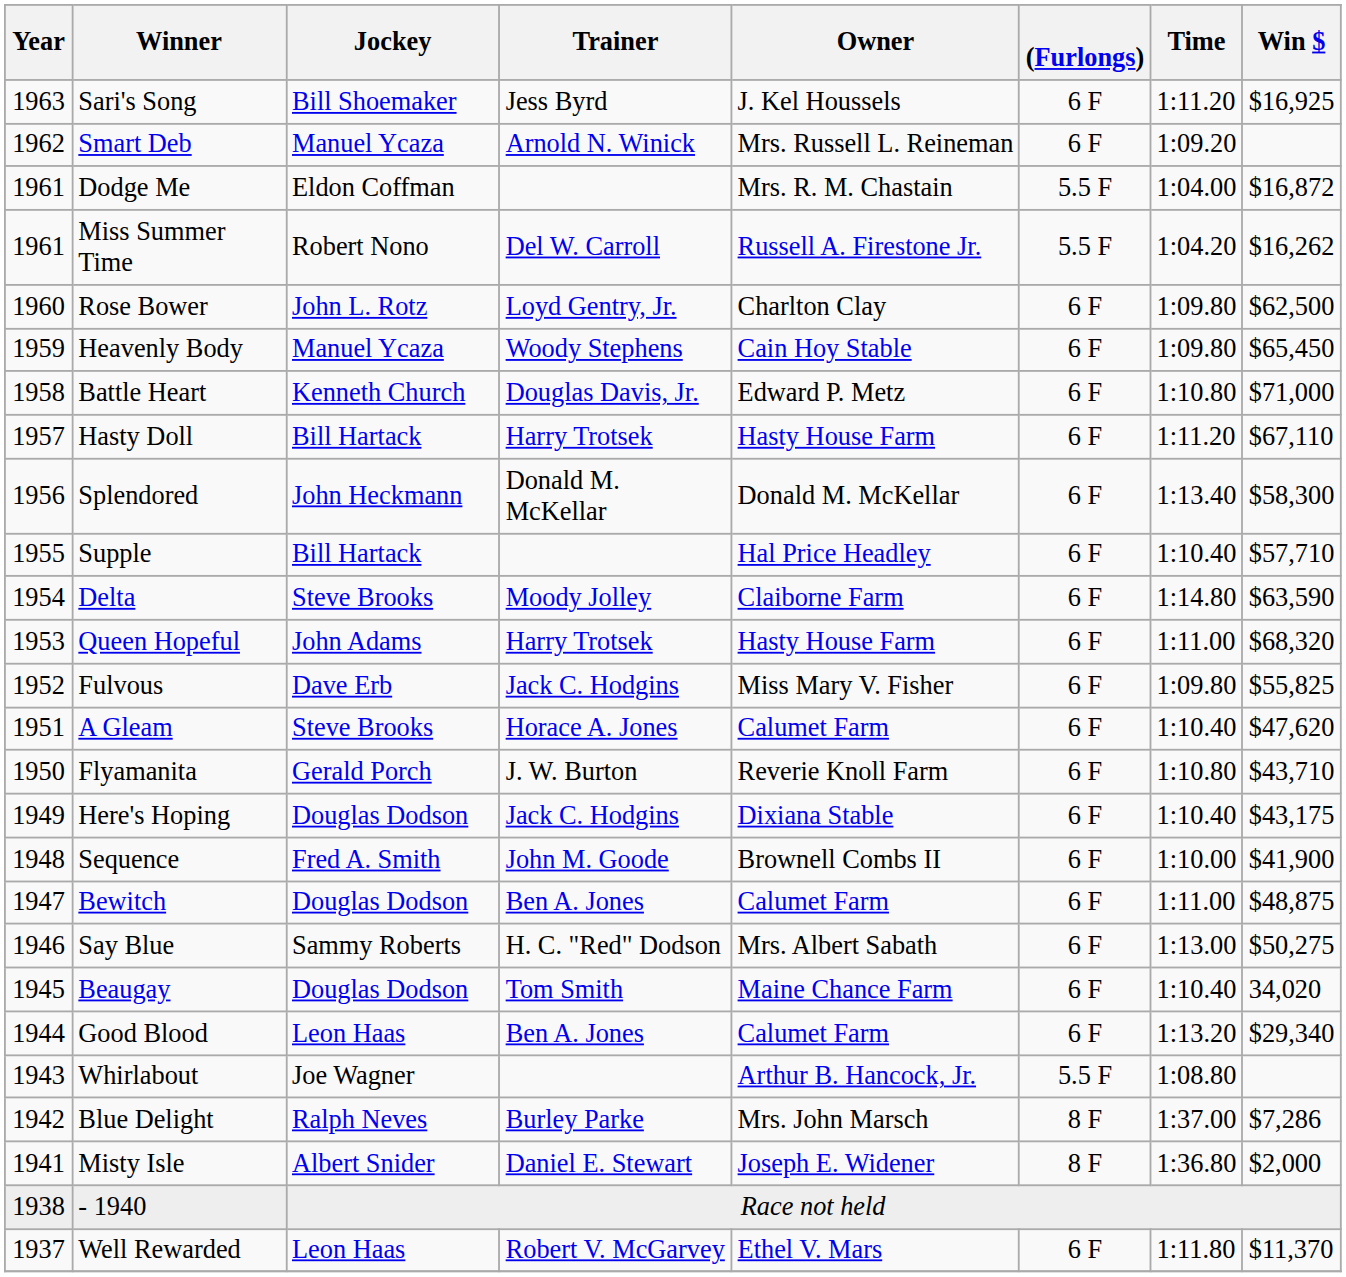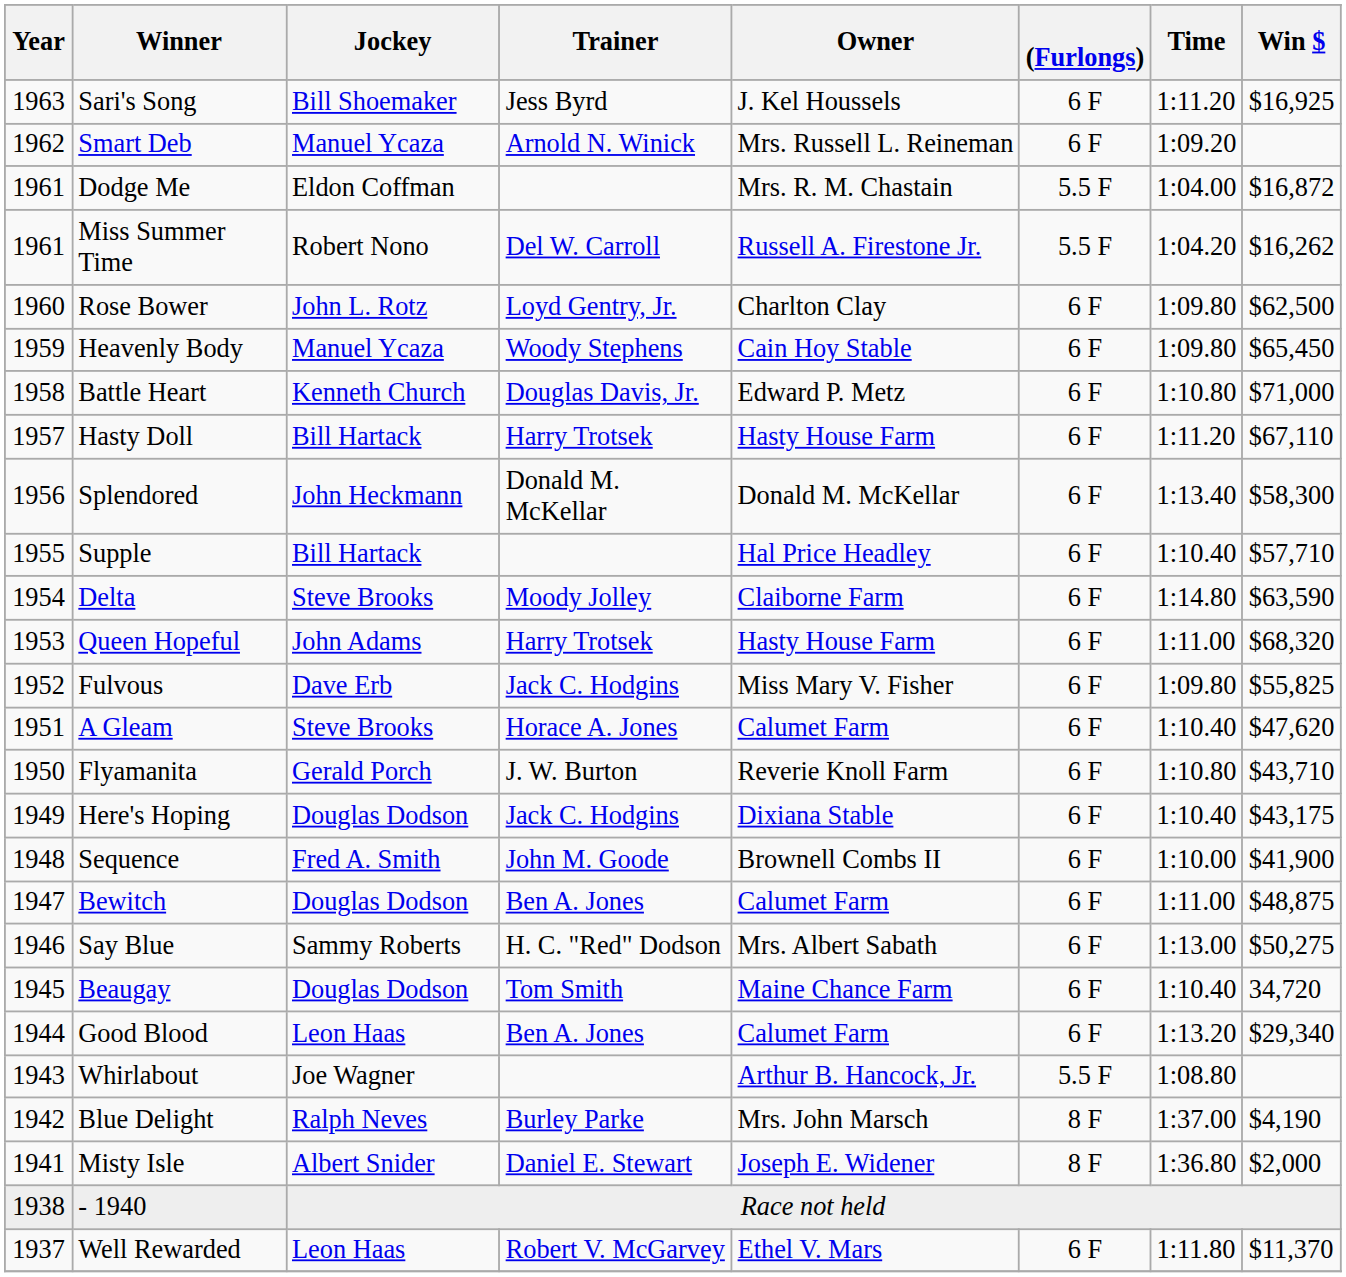Beaugay | Win $: 34,020 -> 34,720
Blue Delight | Win $: $7,286 -> $4,190
